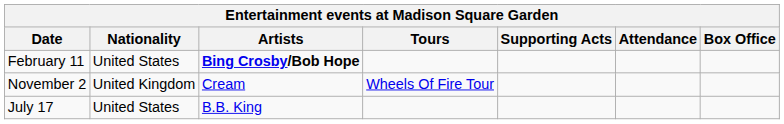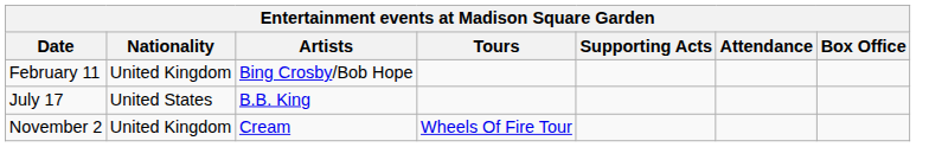February 11 | Nationality: United States -> United Kingdom
February 11 | Artists: bold -> normal
rows swapped: July 17 <-> November 2
